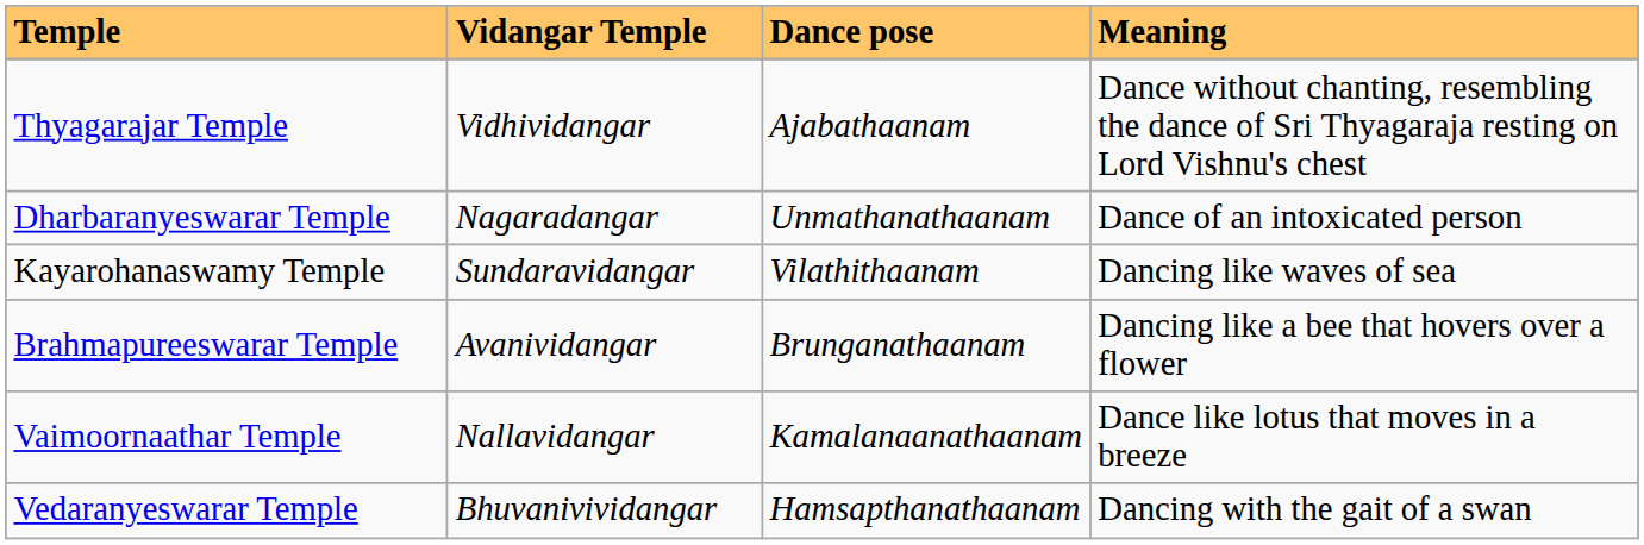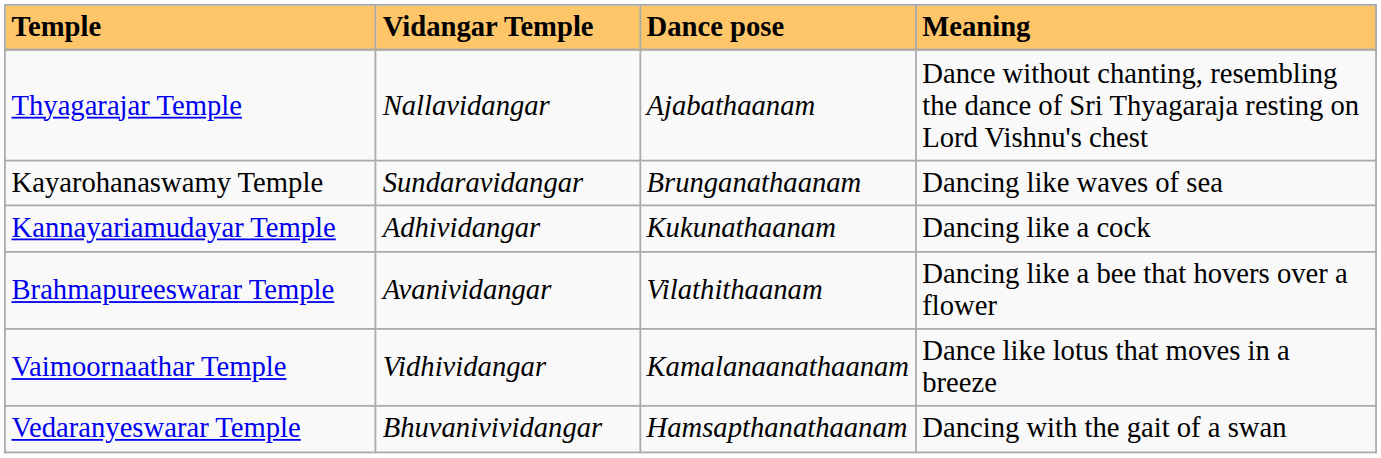Thyagarajar Temple | Vidangar Temple: Vidhividangar -> Nallavidangar
- row: Dharbaranyeswarar Temple | Nagaradangar | Unmathanathaanam | Dance of an intoxicated person
Kayarohanaswamy Temple | Dance pose: Vilathithaanam -> Brunganathaanam
+ row: Kannayariamudayar Temple | Adhividangar | Kukunathaanam | Dancing like a cock
Brahmapureeswarar Temple | Dance pose: Brunganathaanam -> Vilathithaanam
Vaimoornaathar Temple | Vidangar Temple: Nallavidangar -> Vidhividangar
